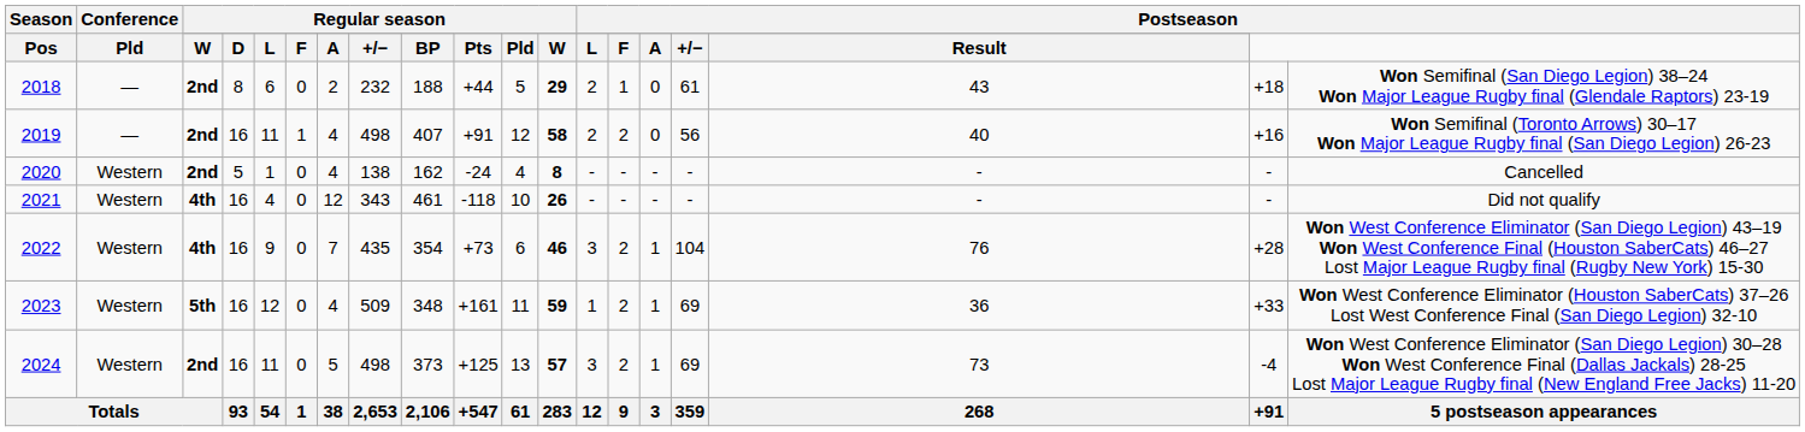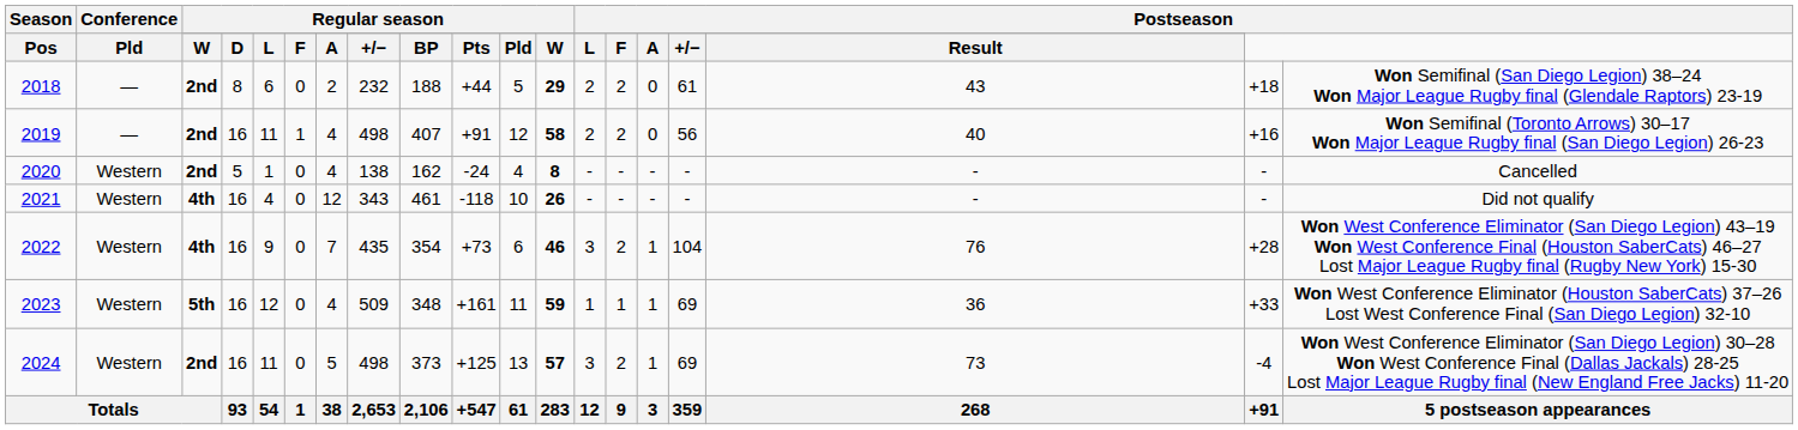2018 | column 14: 1 -> 2
2023 | column 14: 2 -> 1
